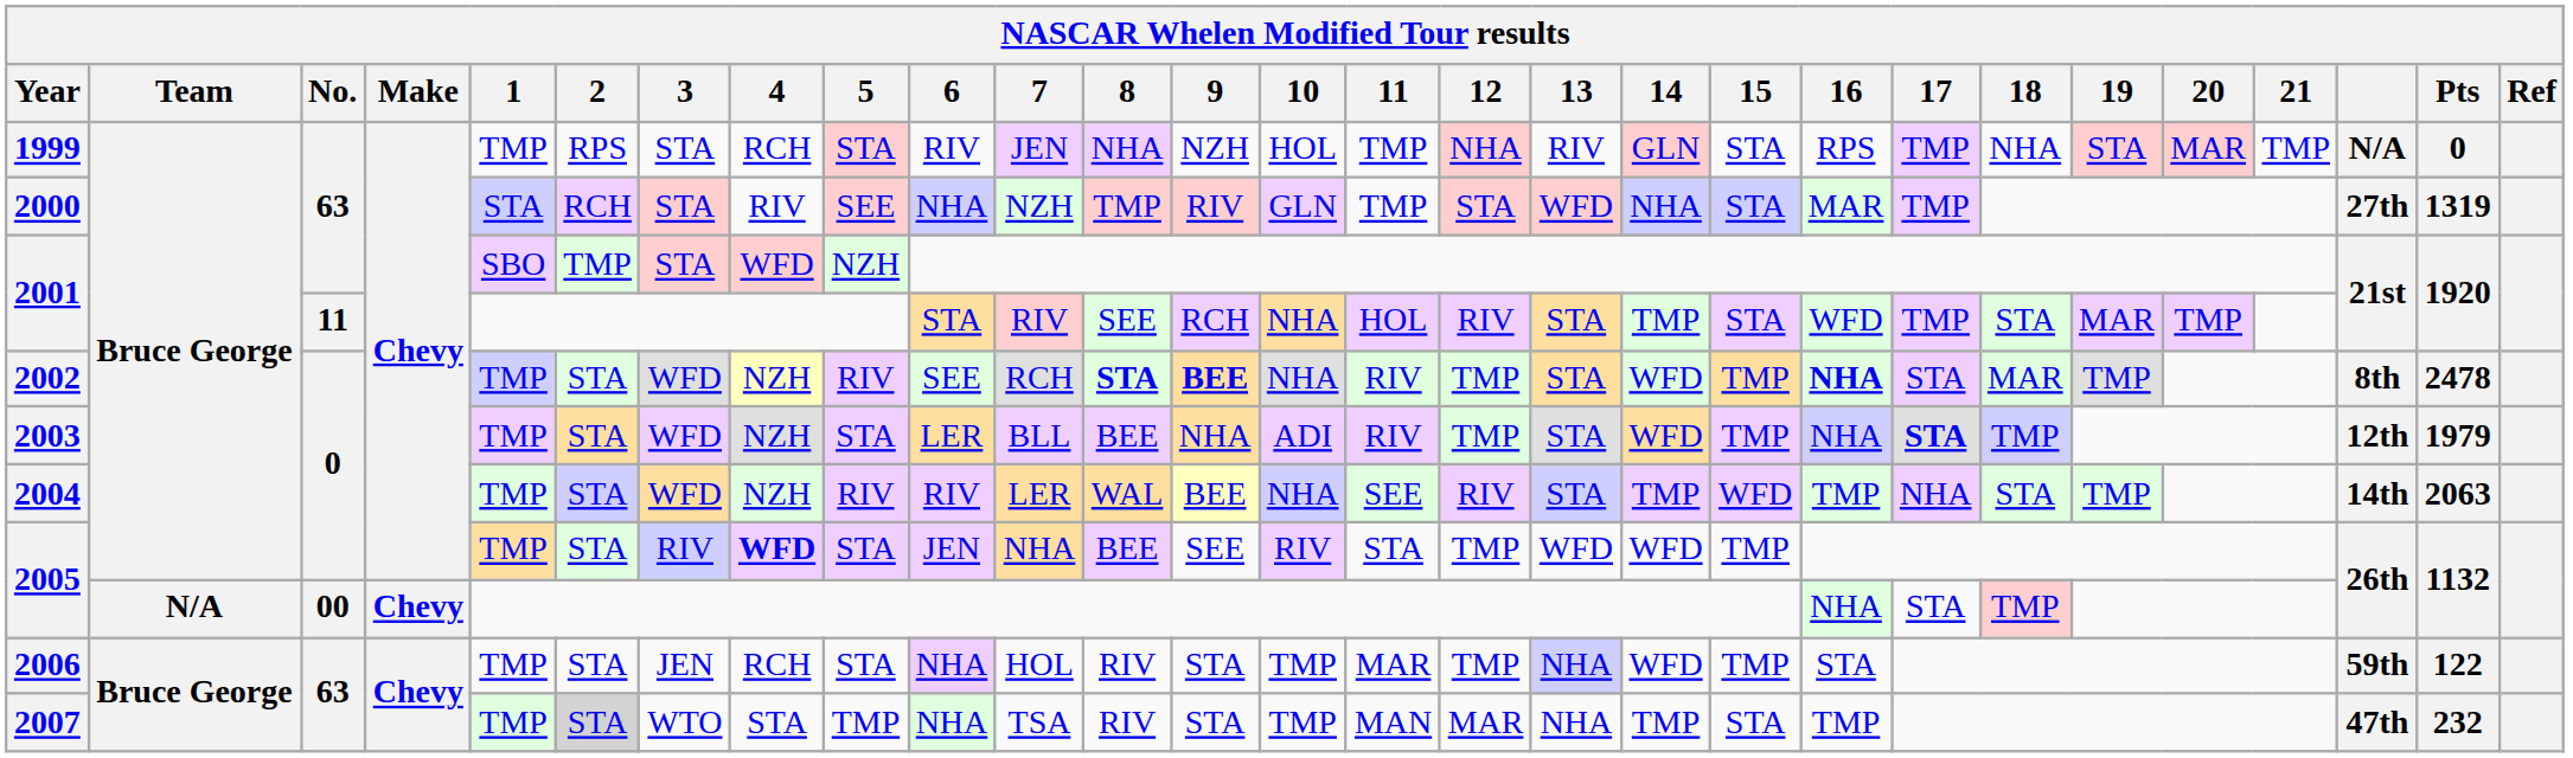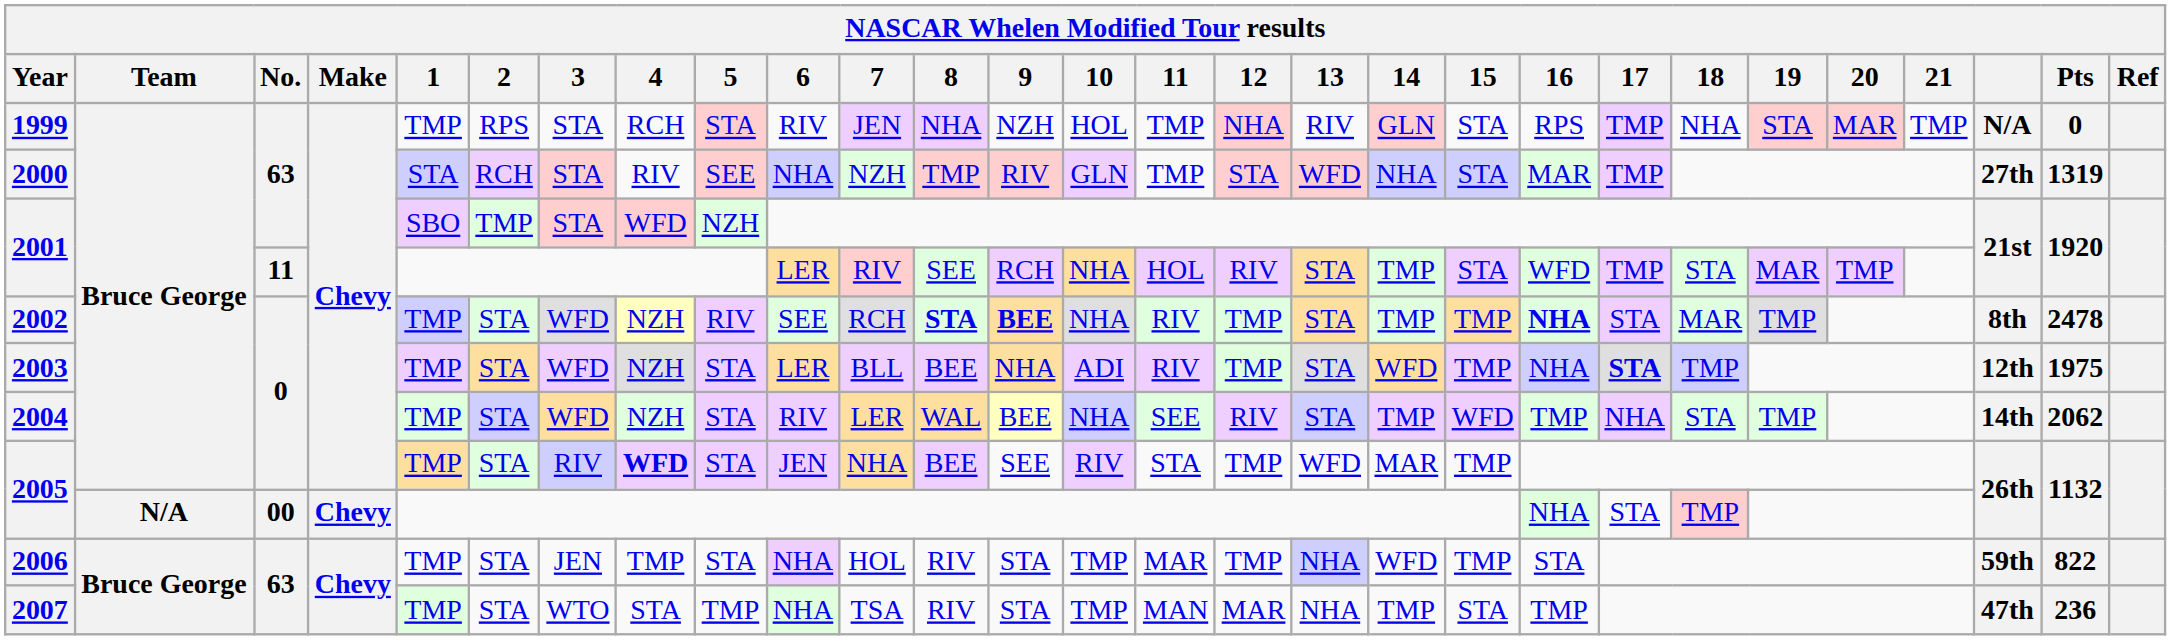2001 / 11 | 6: STA -> LER
2002 | 14: WFD -> TMP
2003 | Pts: 1979 -> 1975
2004 | 5: RIV -> STA
2004 | Pts: 2063 -> 2062
2005 / 0 | 14: WFD -> MAR
2006 | 4: RCH -> TMP
2006 | Pts: 122 -> 822
2007 | 2: lightgrey background -> no background
2007 | Pts: 232 -> 236
